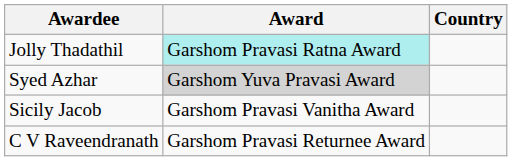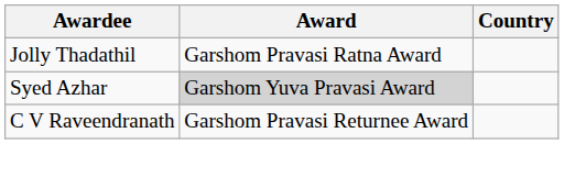Jolly Thadathil | Award: paleturquoise background -> no background
- row: Sicily Jacob | Garshom Pravasi Vanitha Award
